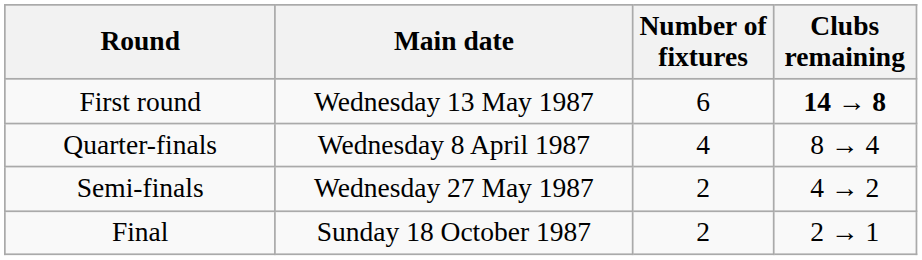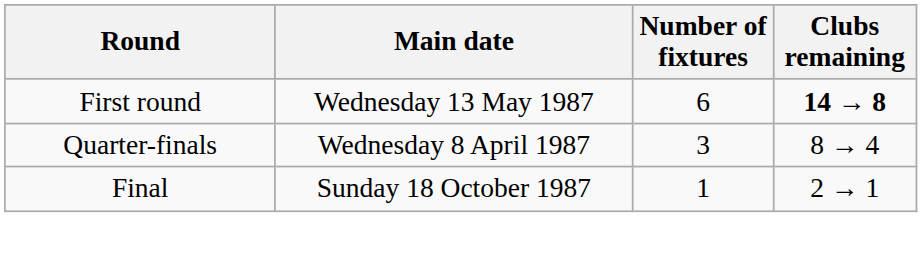Quarter-finals | Number of fixtures: 4 -> 3
- row: Semi-finals | Wednesday 27 May 1987 | 2 | 4 → 2
Final | Number of fixtures: 2 -> 1
